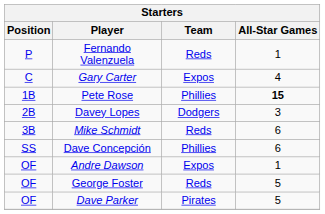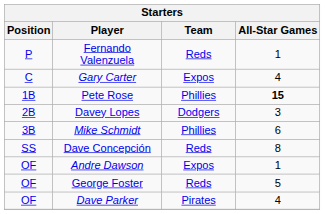Mike Schmidt | Team: Reds -> Phillies
Dave Concepción | Team: Phillies -> Reds
Dave Concepción | All-Star Games: 6 -> 8
Dave Parker | All-Star Games: 5 -> 4
